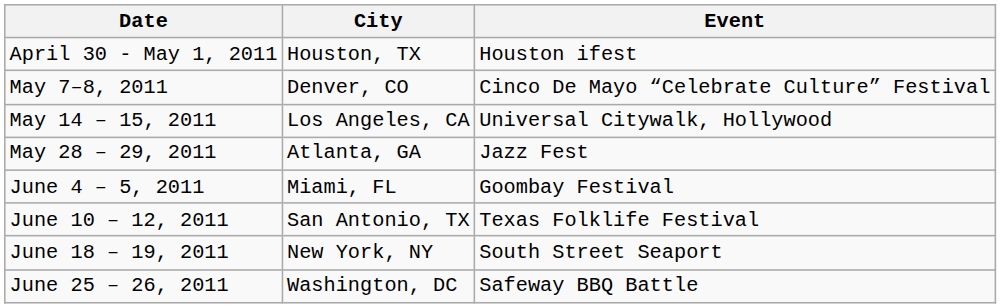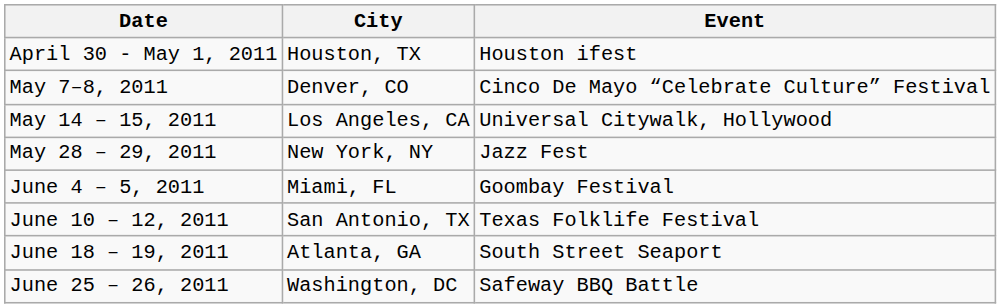May 28 – 29, 2011 | City: Atlanta, GA -> New York, NY
June 18 – 19, 2011 | City: New York, NY -> Atlanta, GA
